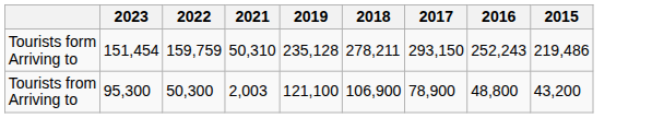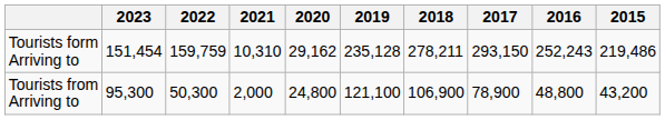+ column: 2020 | 29,162 | 24,800
Tourists form Arriving to | 2021: 50,310 -> 10,310
Tourists from Arriving to | 2021: 2,003 -> 2,000
